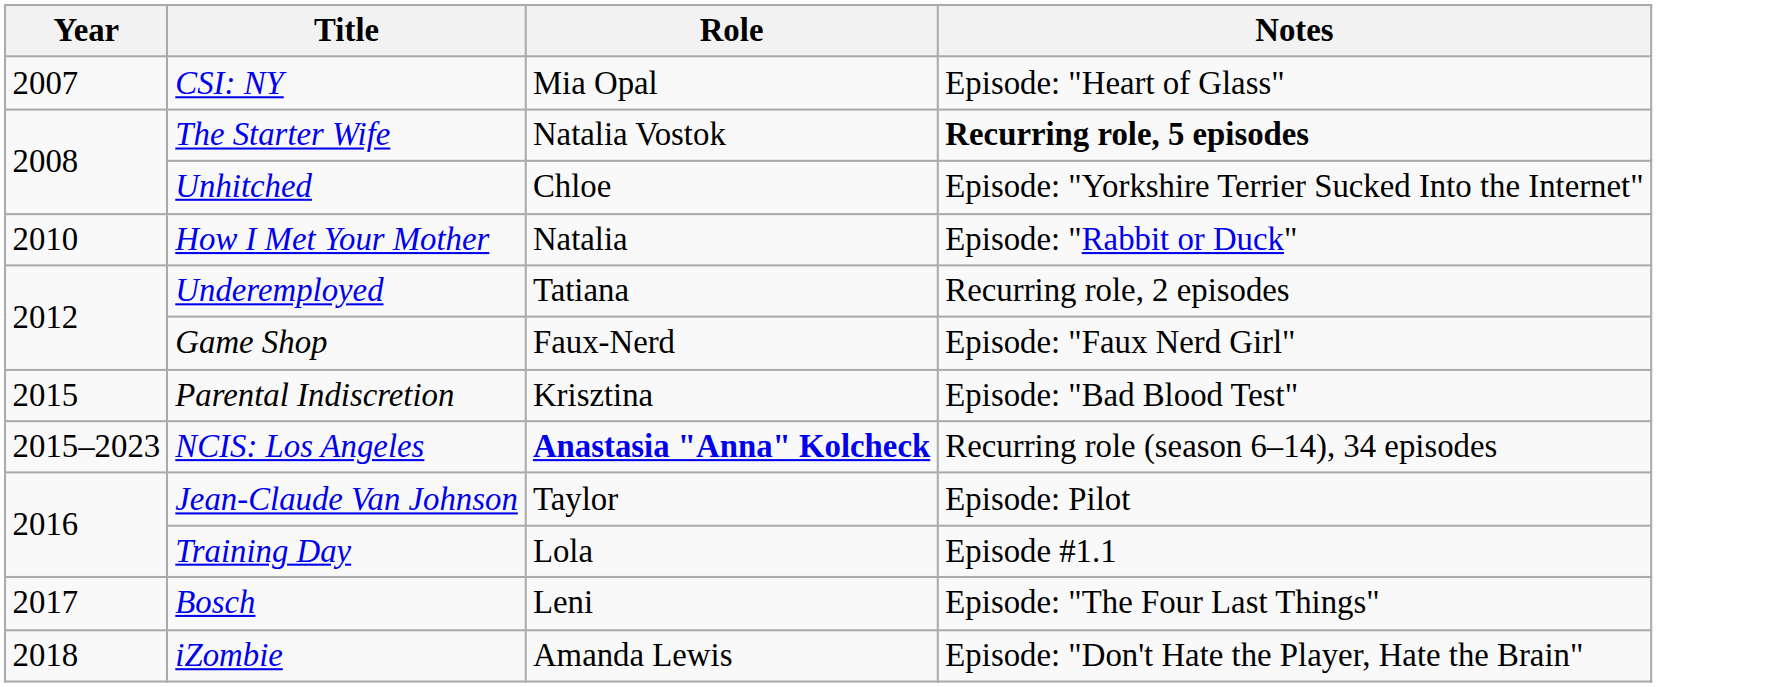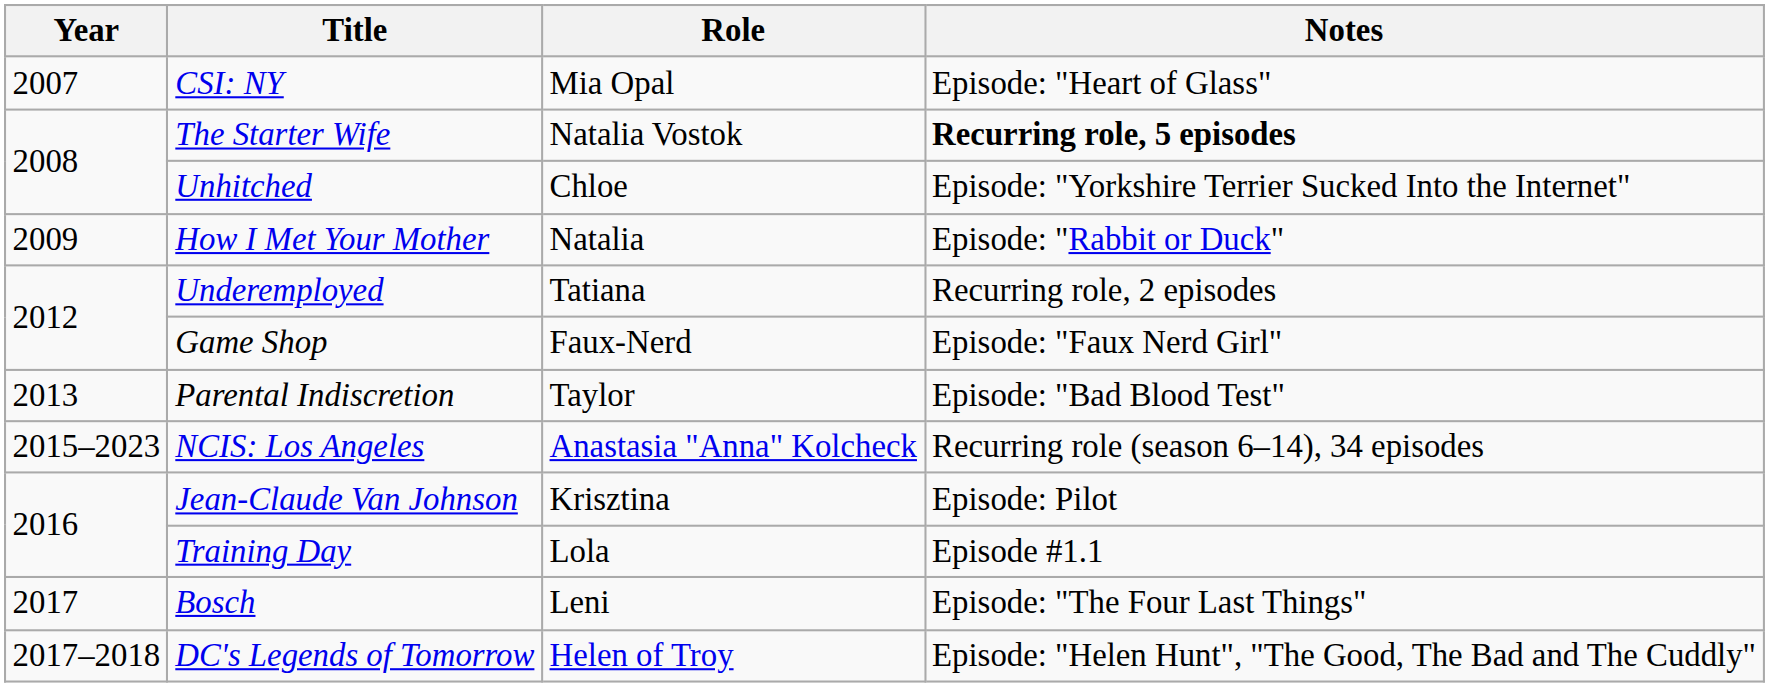How I Met Your Mother | Year: 2010 -> 2009
Parental Indiscretion | Year: 2015 -> 2013
Parental Indiscretion | Role: Krisztina -> Taylor
NCIS: Los Angeles | Role: bold -> normal
Jean-Claude Van Johnson | Role: Taylor -> Krisztina
+ row: 2017–2018 | DC's Legends of Tomorrow | Helen of Troy | Episode: "Helen Hunt", "The Good, The Bad and The Cuddly"
- row: 2018 | iZombie | Amanda Lewis | Episode: "Don't Hate the Player, Hate the Brain"
